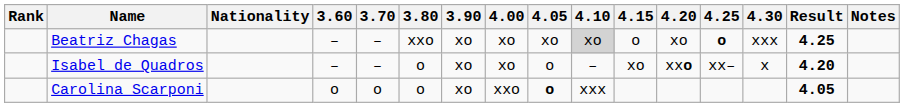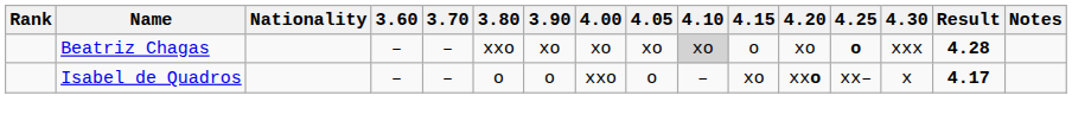Beatriz Chagas | Result: 4.25 -> 4.28
Isabel de Quadros | 3.90: xo -> o
Isabel de Quadros | 4.00: xo -> xxo
Isabel de Quadros | Result: 4.20 -> 4.17
- row: Carolina Scarponi | o | o | o | xo | xxo | o | xxx | 4.05
